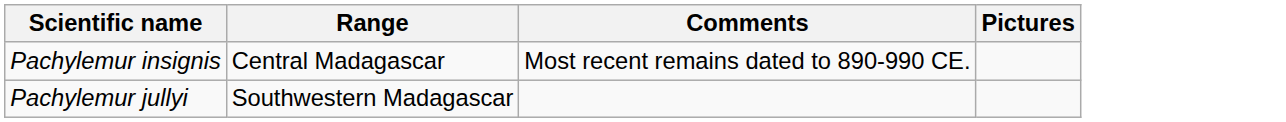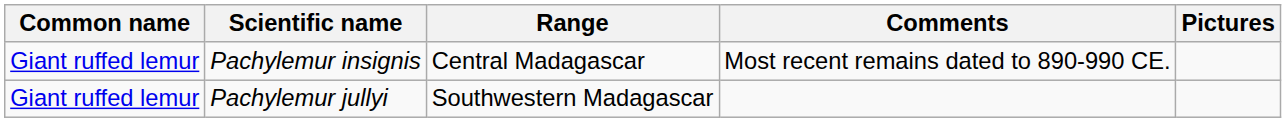+ column: Common name | Giant ruffed lemur | Giant ruffed lemur
